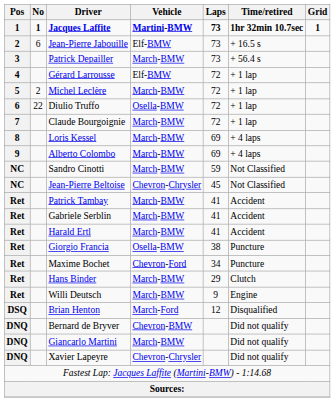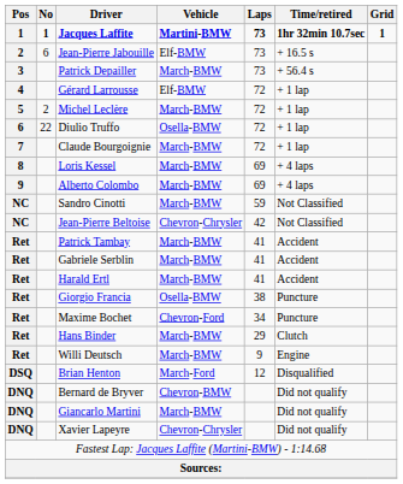Jean-Pierre Beltoise | Laps: 45 -> 42
